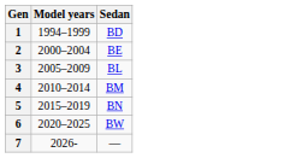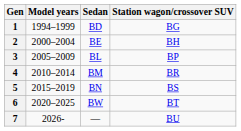+ column: Station wagon/crossover SUV | BG | BH | BP | BR | BS | BT | BU
